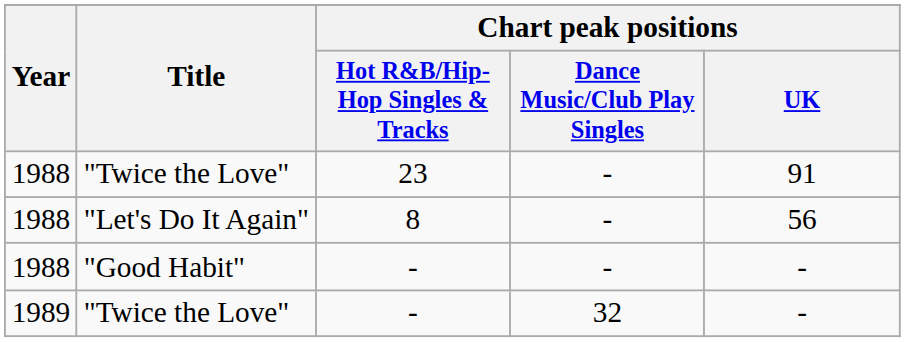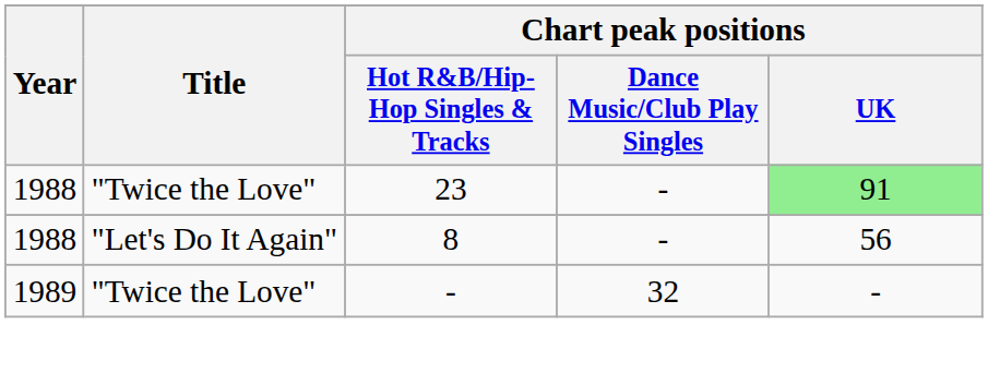"Twice the Love" / 23 | Chart peak positions / UK: no background -> lightgreen background
- row: 1988 | "Good Habit" | - | - | -
